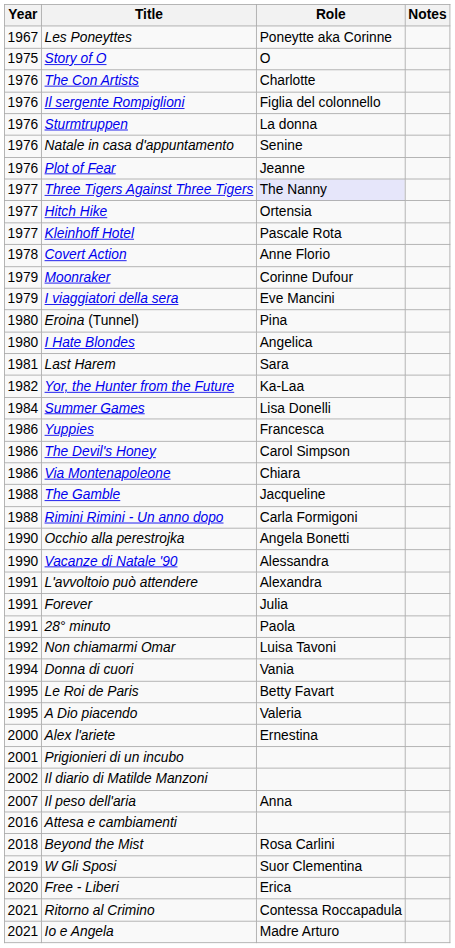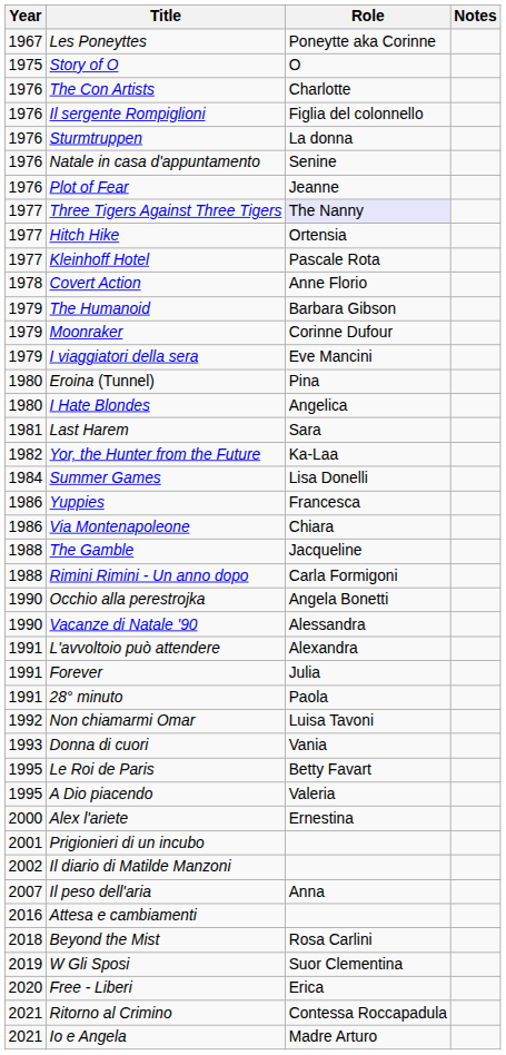+ row: 1979 | The Humanoid | Barbara Gibson
- row: 1986 | The Devil's Honey | Carol Simpson
Donna di cuori | Year: 1994 -> 1993
